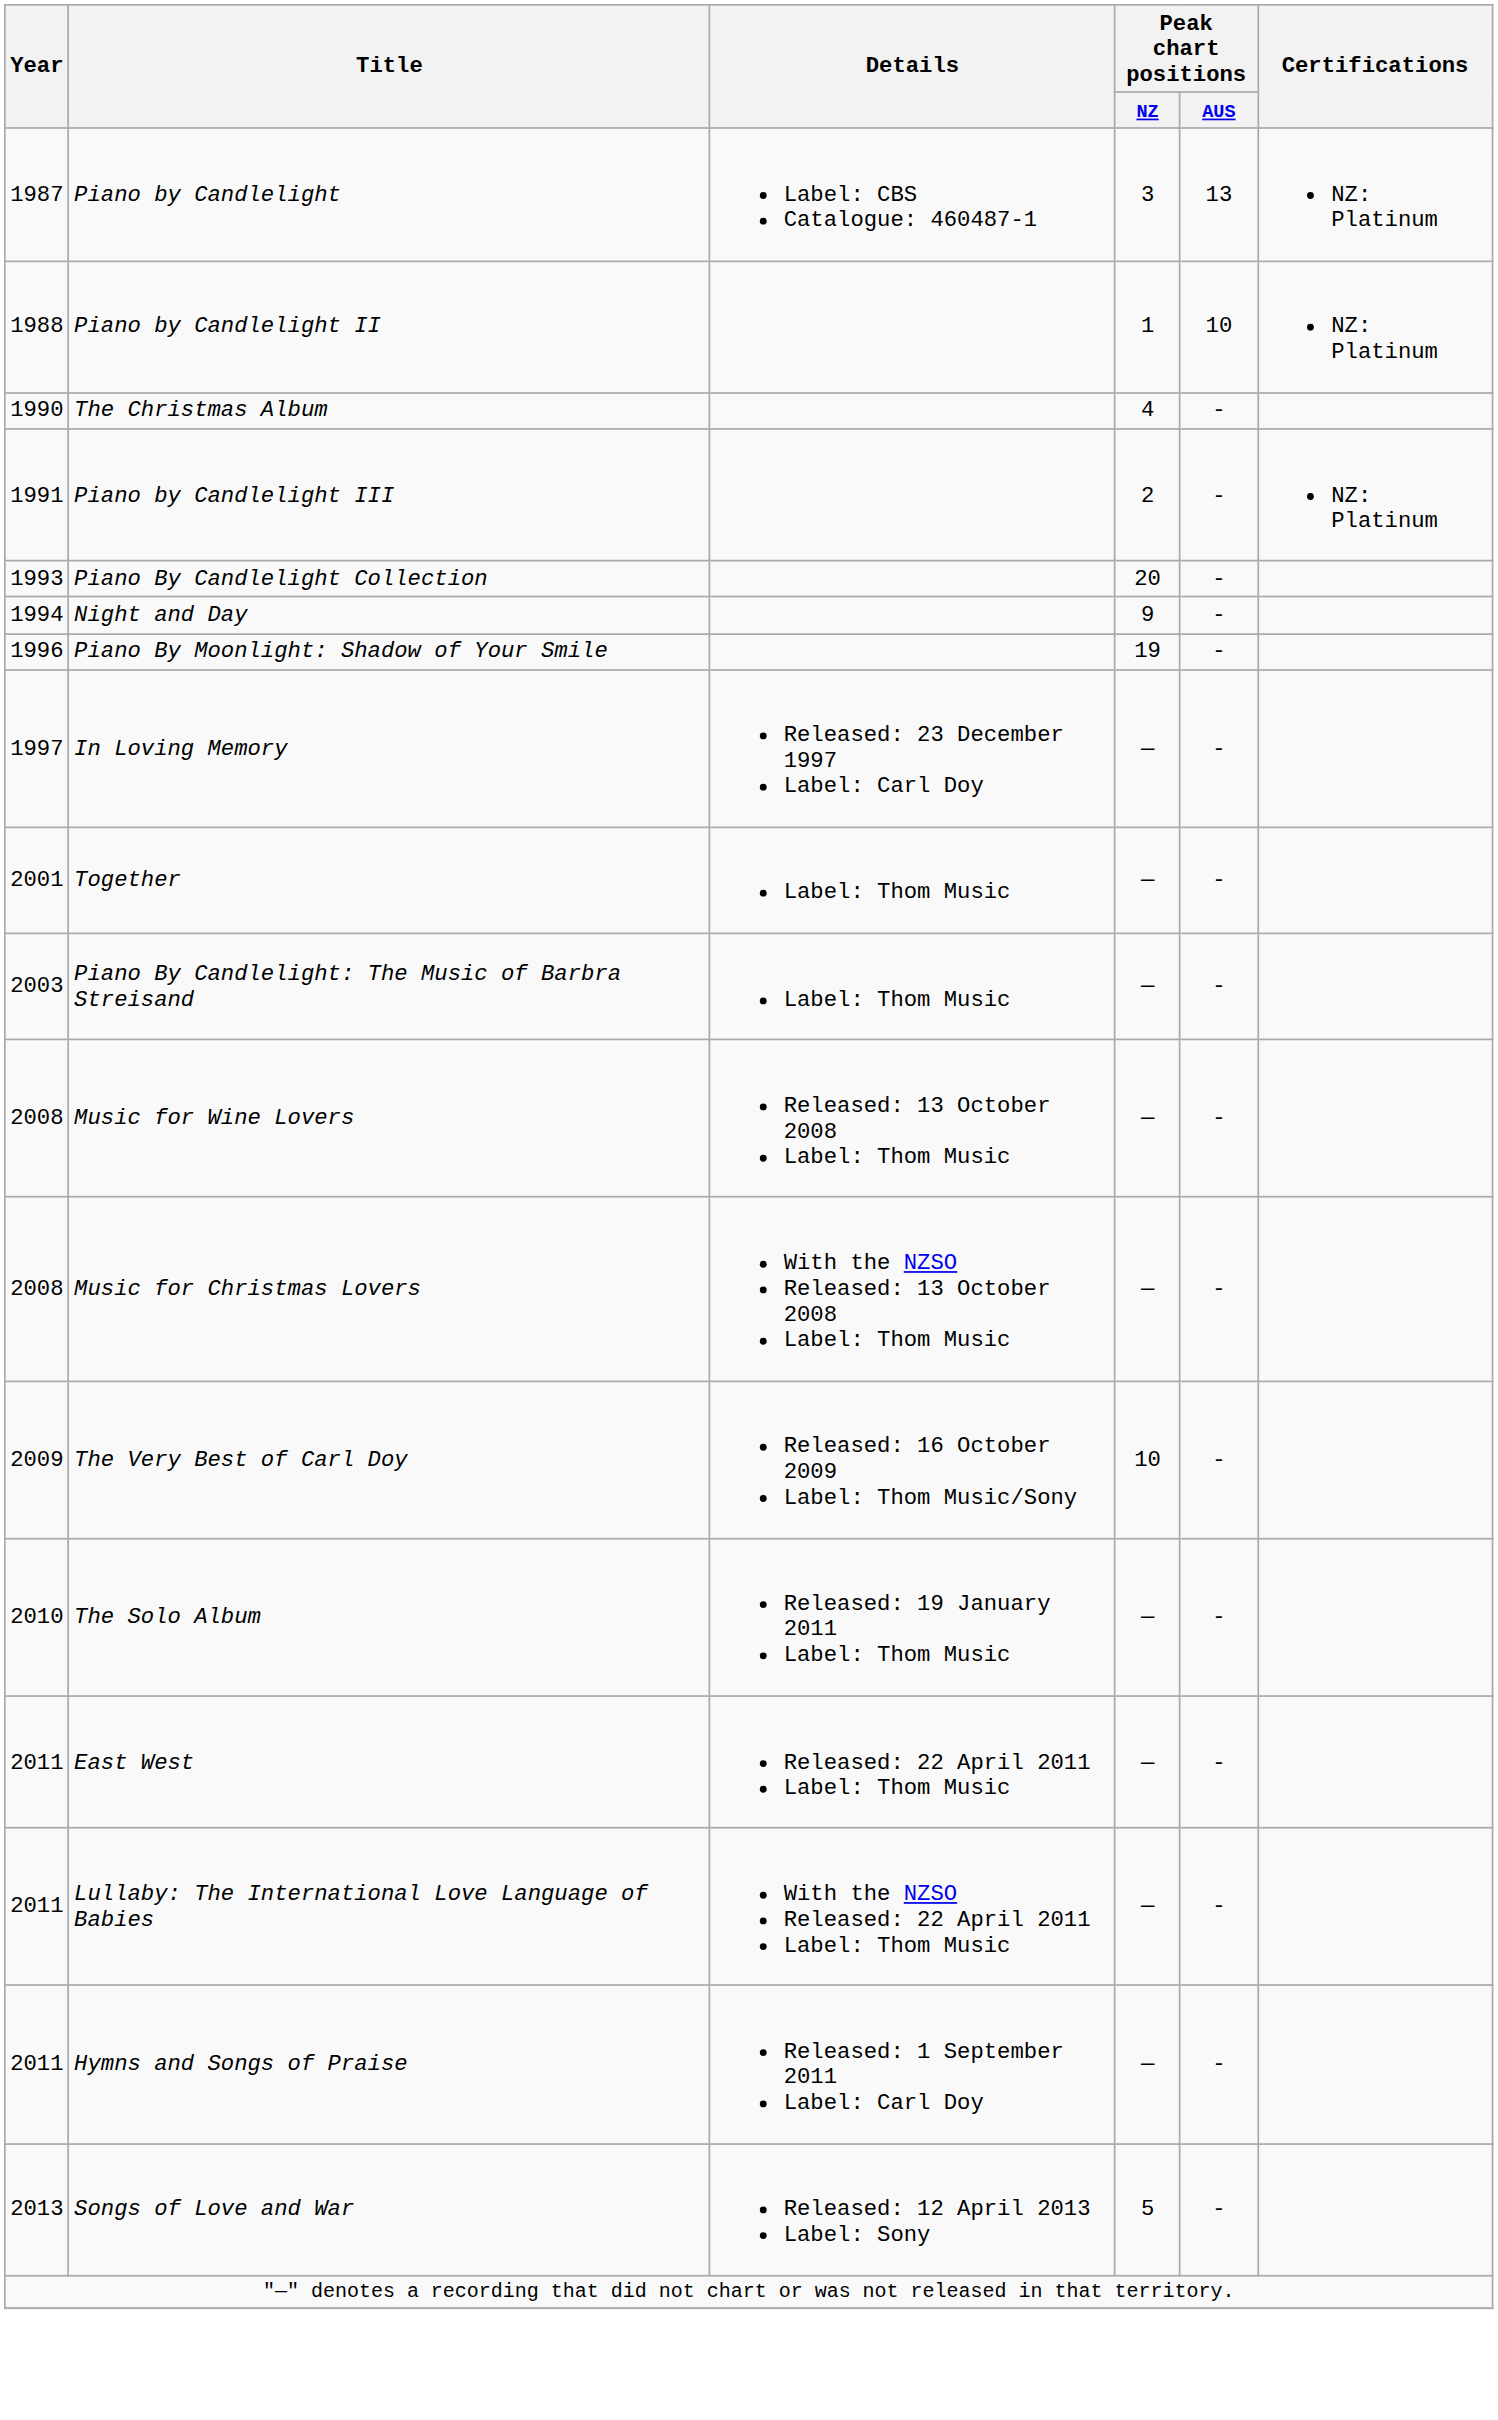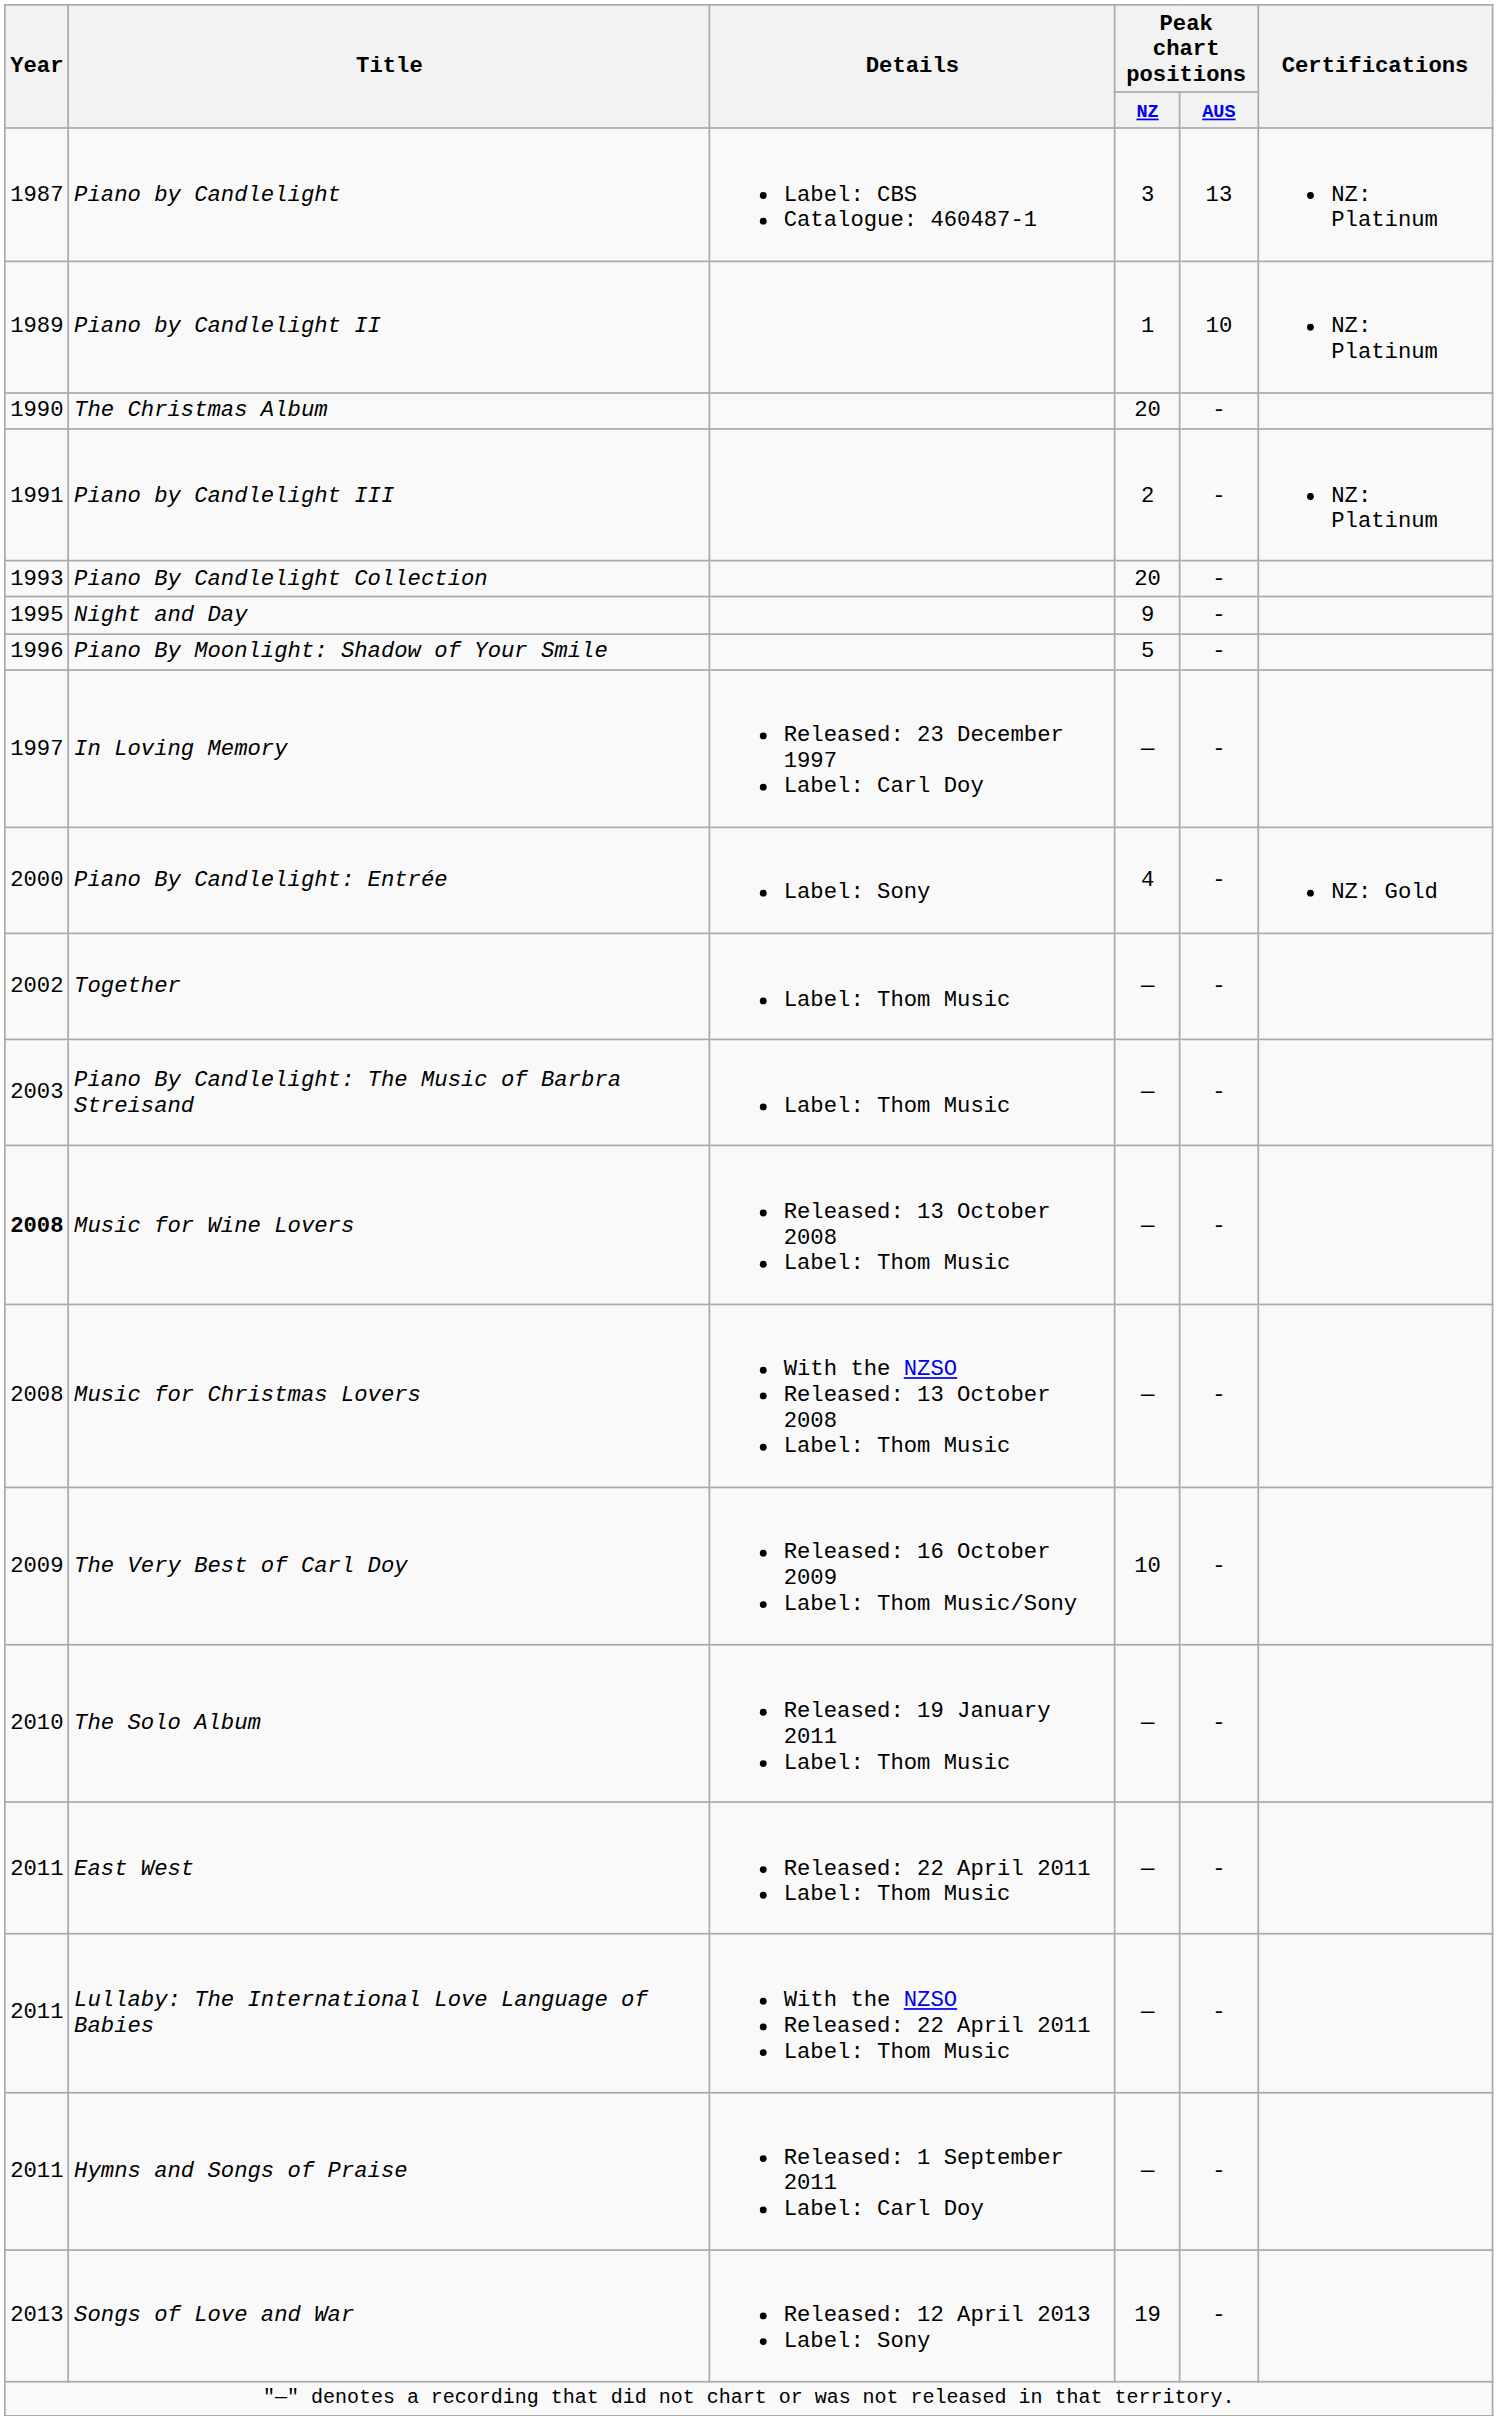Piano by Candlelight II | Year: 1988 -> 1989
The Christmas Album | Peak chart positions / NZ: 4 -> 20
Night and Day | Year: 1994 -> 1995
Piano By Moonlight: Shadow of Your Smile | Peak chart positions / NZ: 19 -> 5
+ row: 2000 | Piano By Candlelight: Entrée | Label: Sony | 4 | - | NZ: Gold
Together | Year: 2001 -> 2002
Music for Wine Lovers | Year: normal -> bold
Songs of Love and War | Peak chart positions / NZ: 5 -> 19
